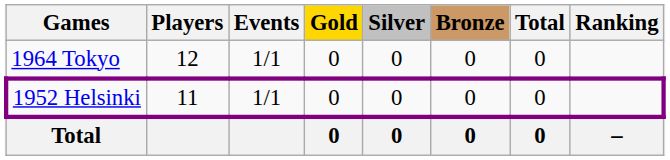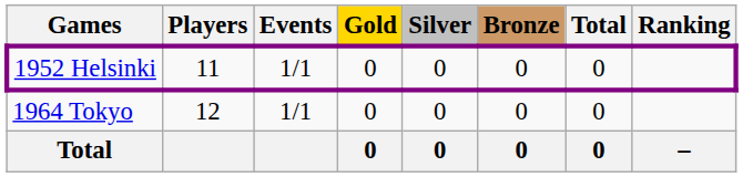rows swapped: 1952 Helsinki <-> 1964 Tokyo
